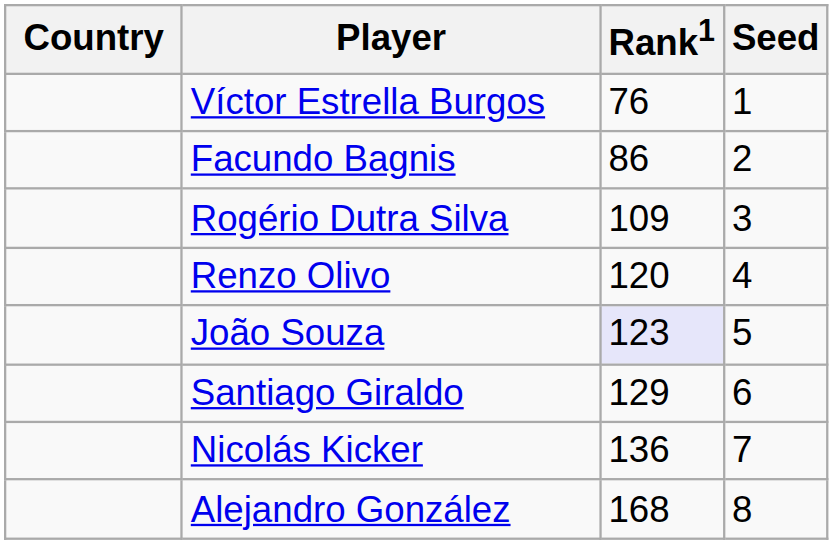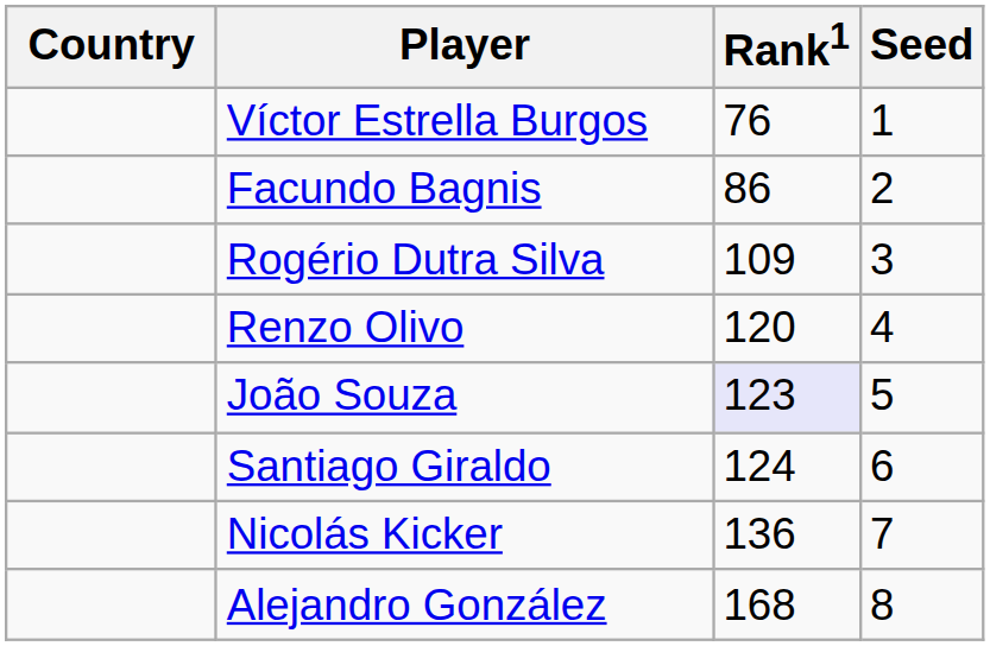Santiago Giraldo | Rank1: 129 -> 124
